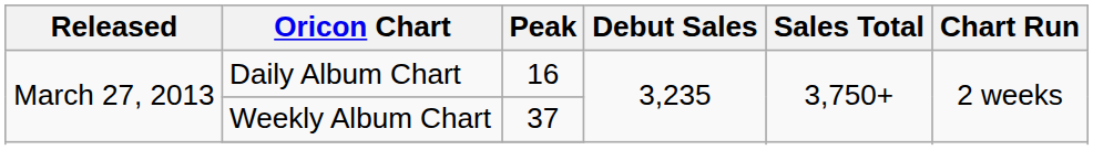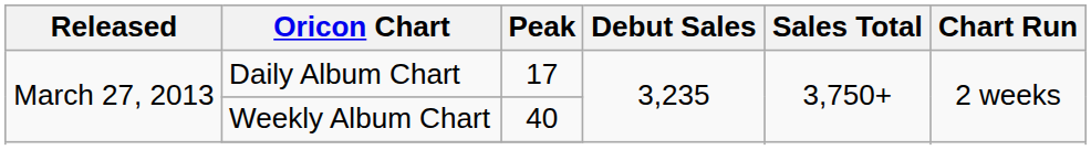Daily Album Chart | Peak: 16 -> 17
Weekly Album Chart | Peak: 37 -> 40
